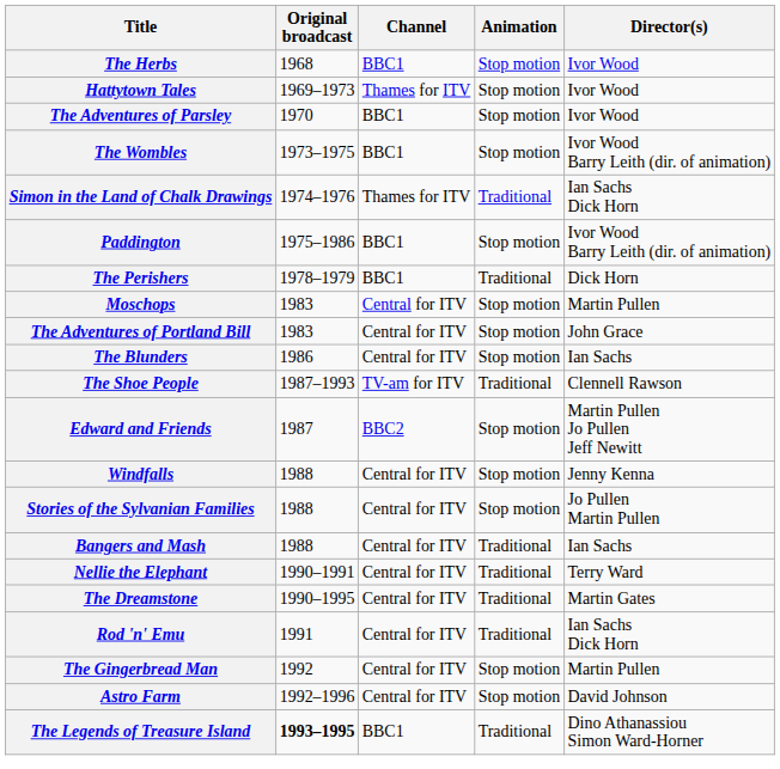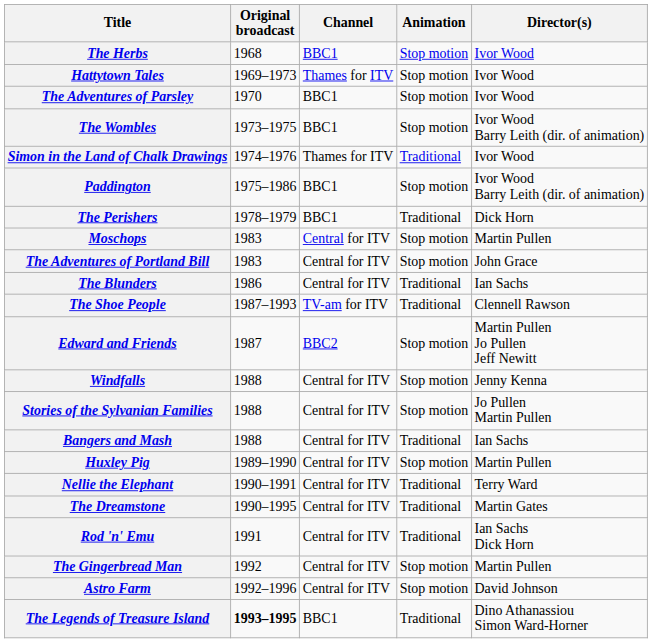Simon in the Land of Chalk Drawings | Director(s): Ian Sachs Dick Horn -> Ivor Wood
The Blunders | Animation: Stop motion -> Traditional
+ row: Huxley Pig | 1989–1990 | Central for ITV | Stop motion | Martin Pullen
